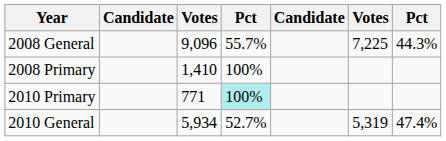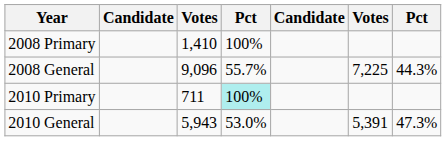rows swapped: 2008 Primary <-> 2008 General
2010 Primary | column 3: 771 -> 711
2010 General | column 3: 5,934 -> 5,943
2010 General | column 4: 52.7% -> 53.0%
2010 General | column 6: 5,319 -> 5,391
2010 General | column 7: 47.4% -> 47.3%
